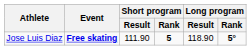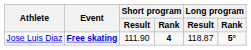Jose Luis Diaz | Short program / Rank: 5 -> 4
Jose Luis Diaz | Long program / Result: 118.90 -> 118.87
